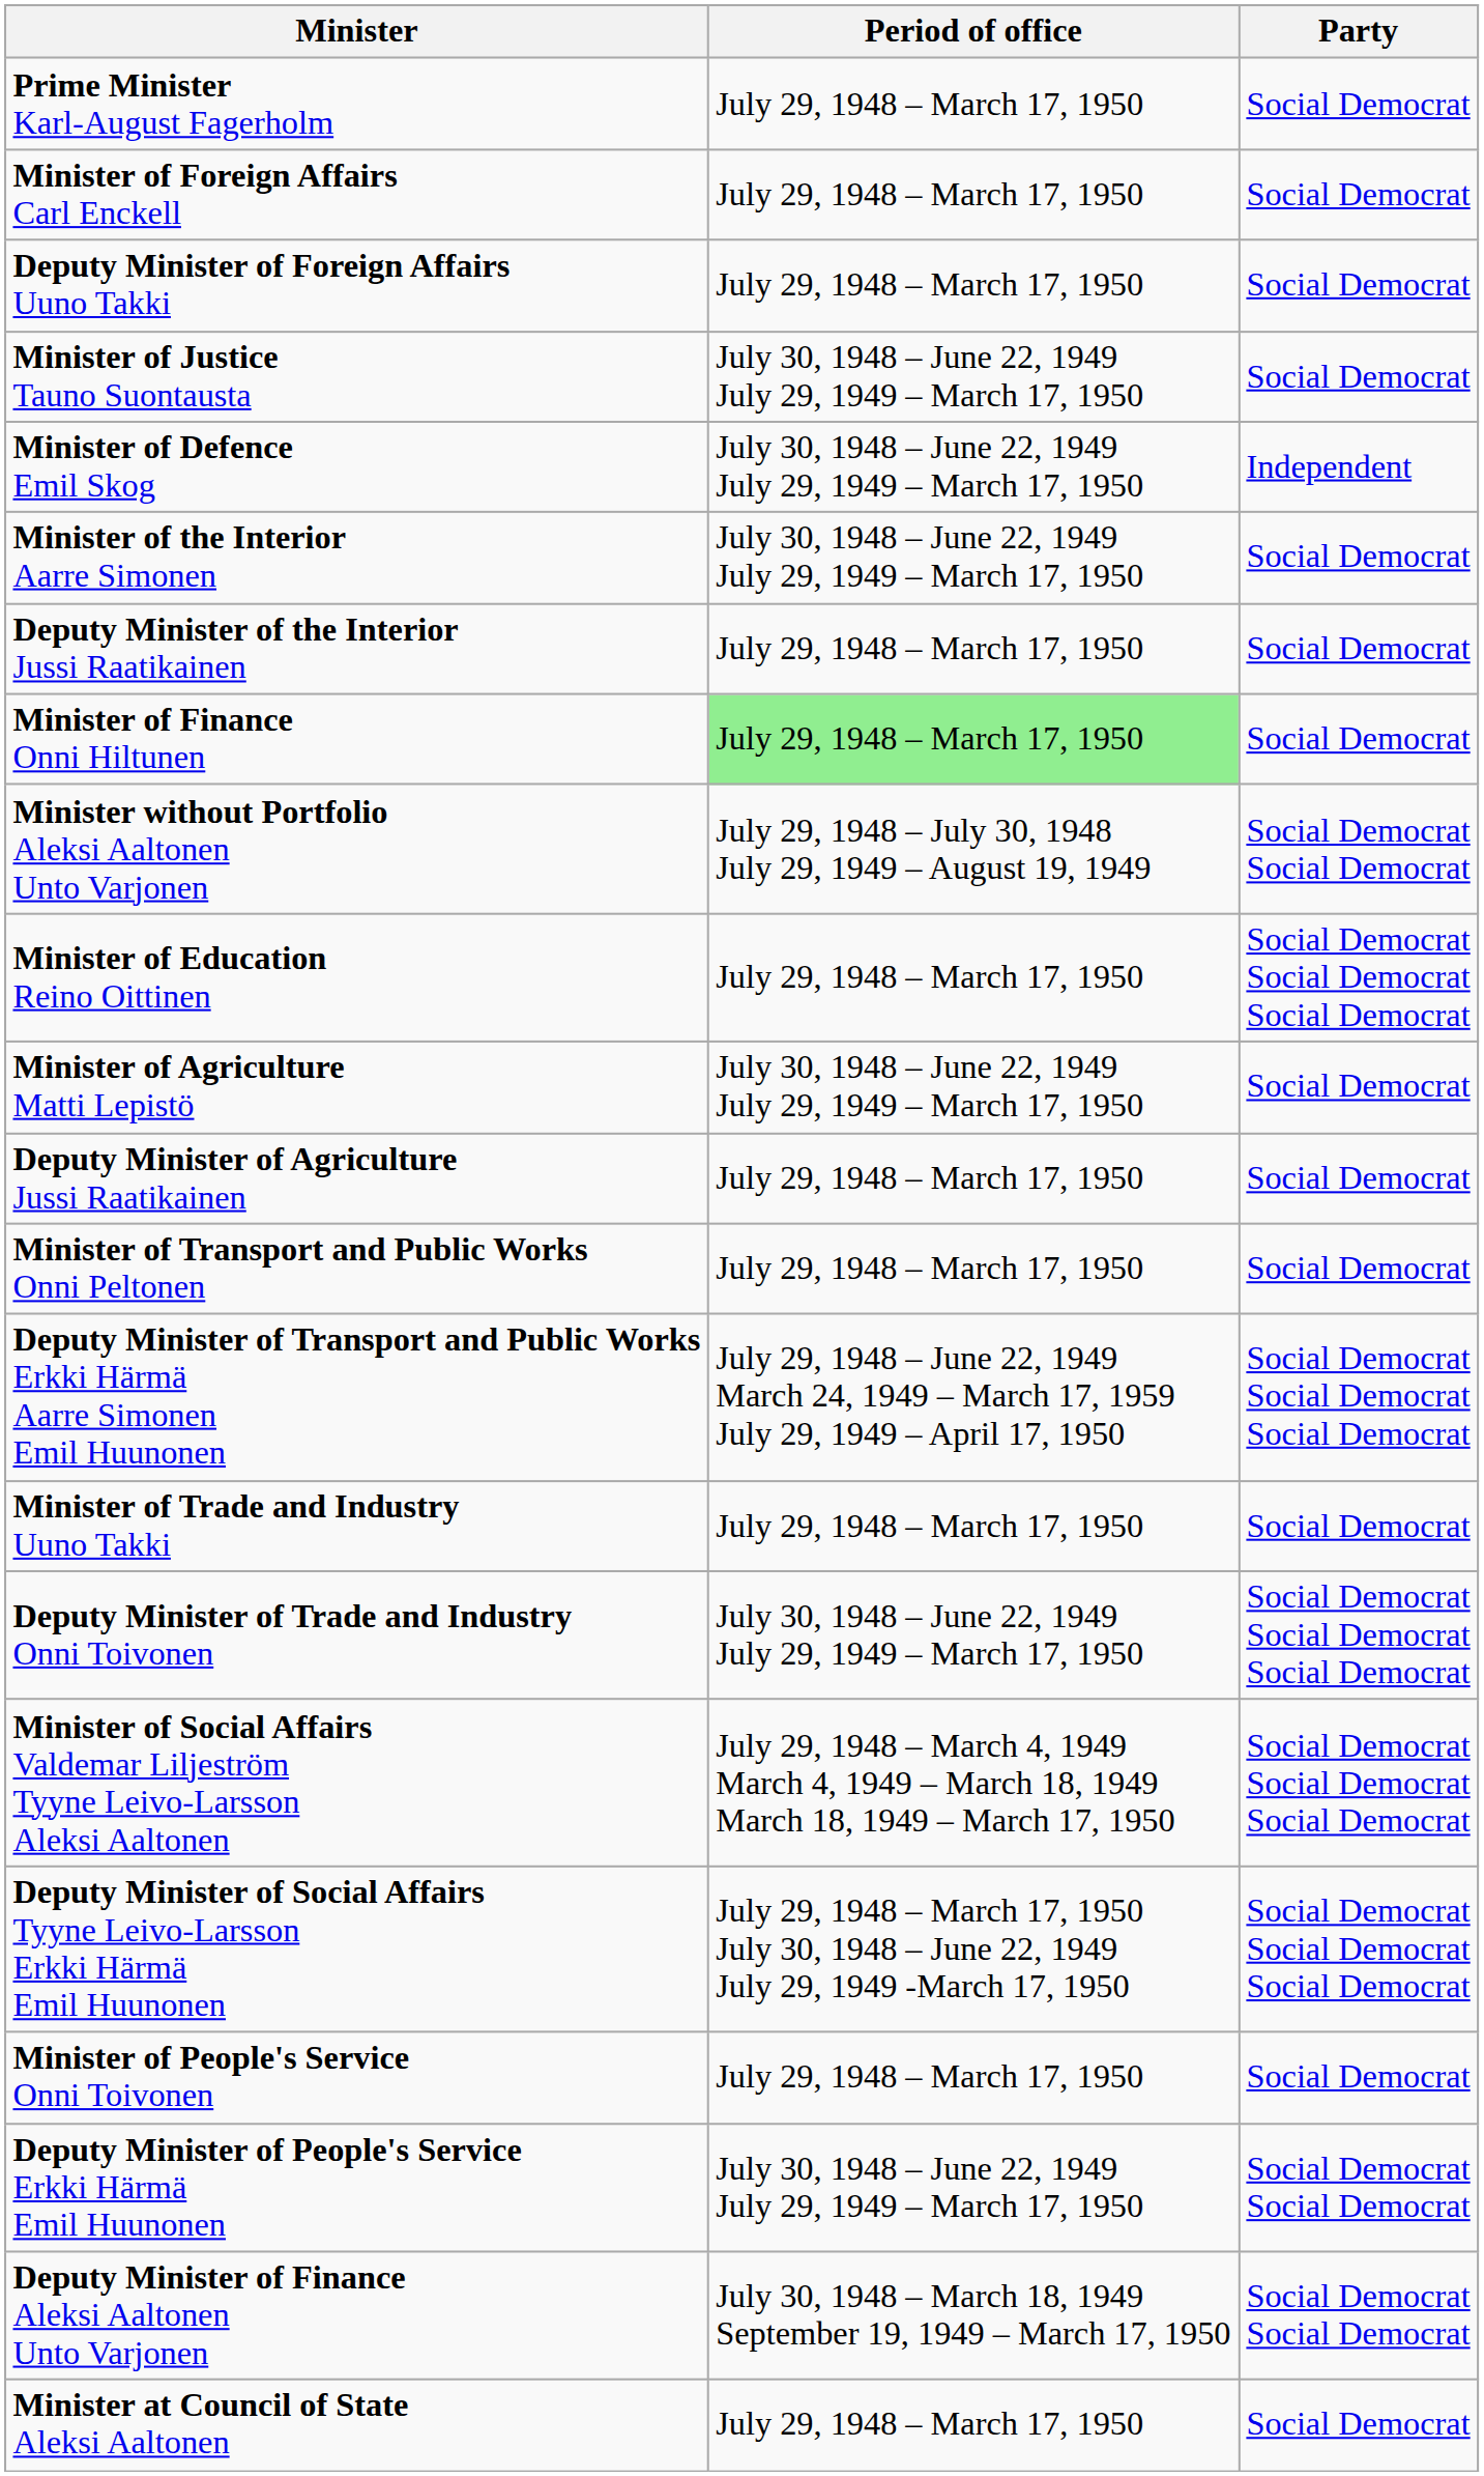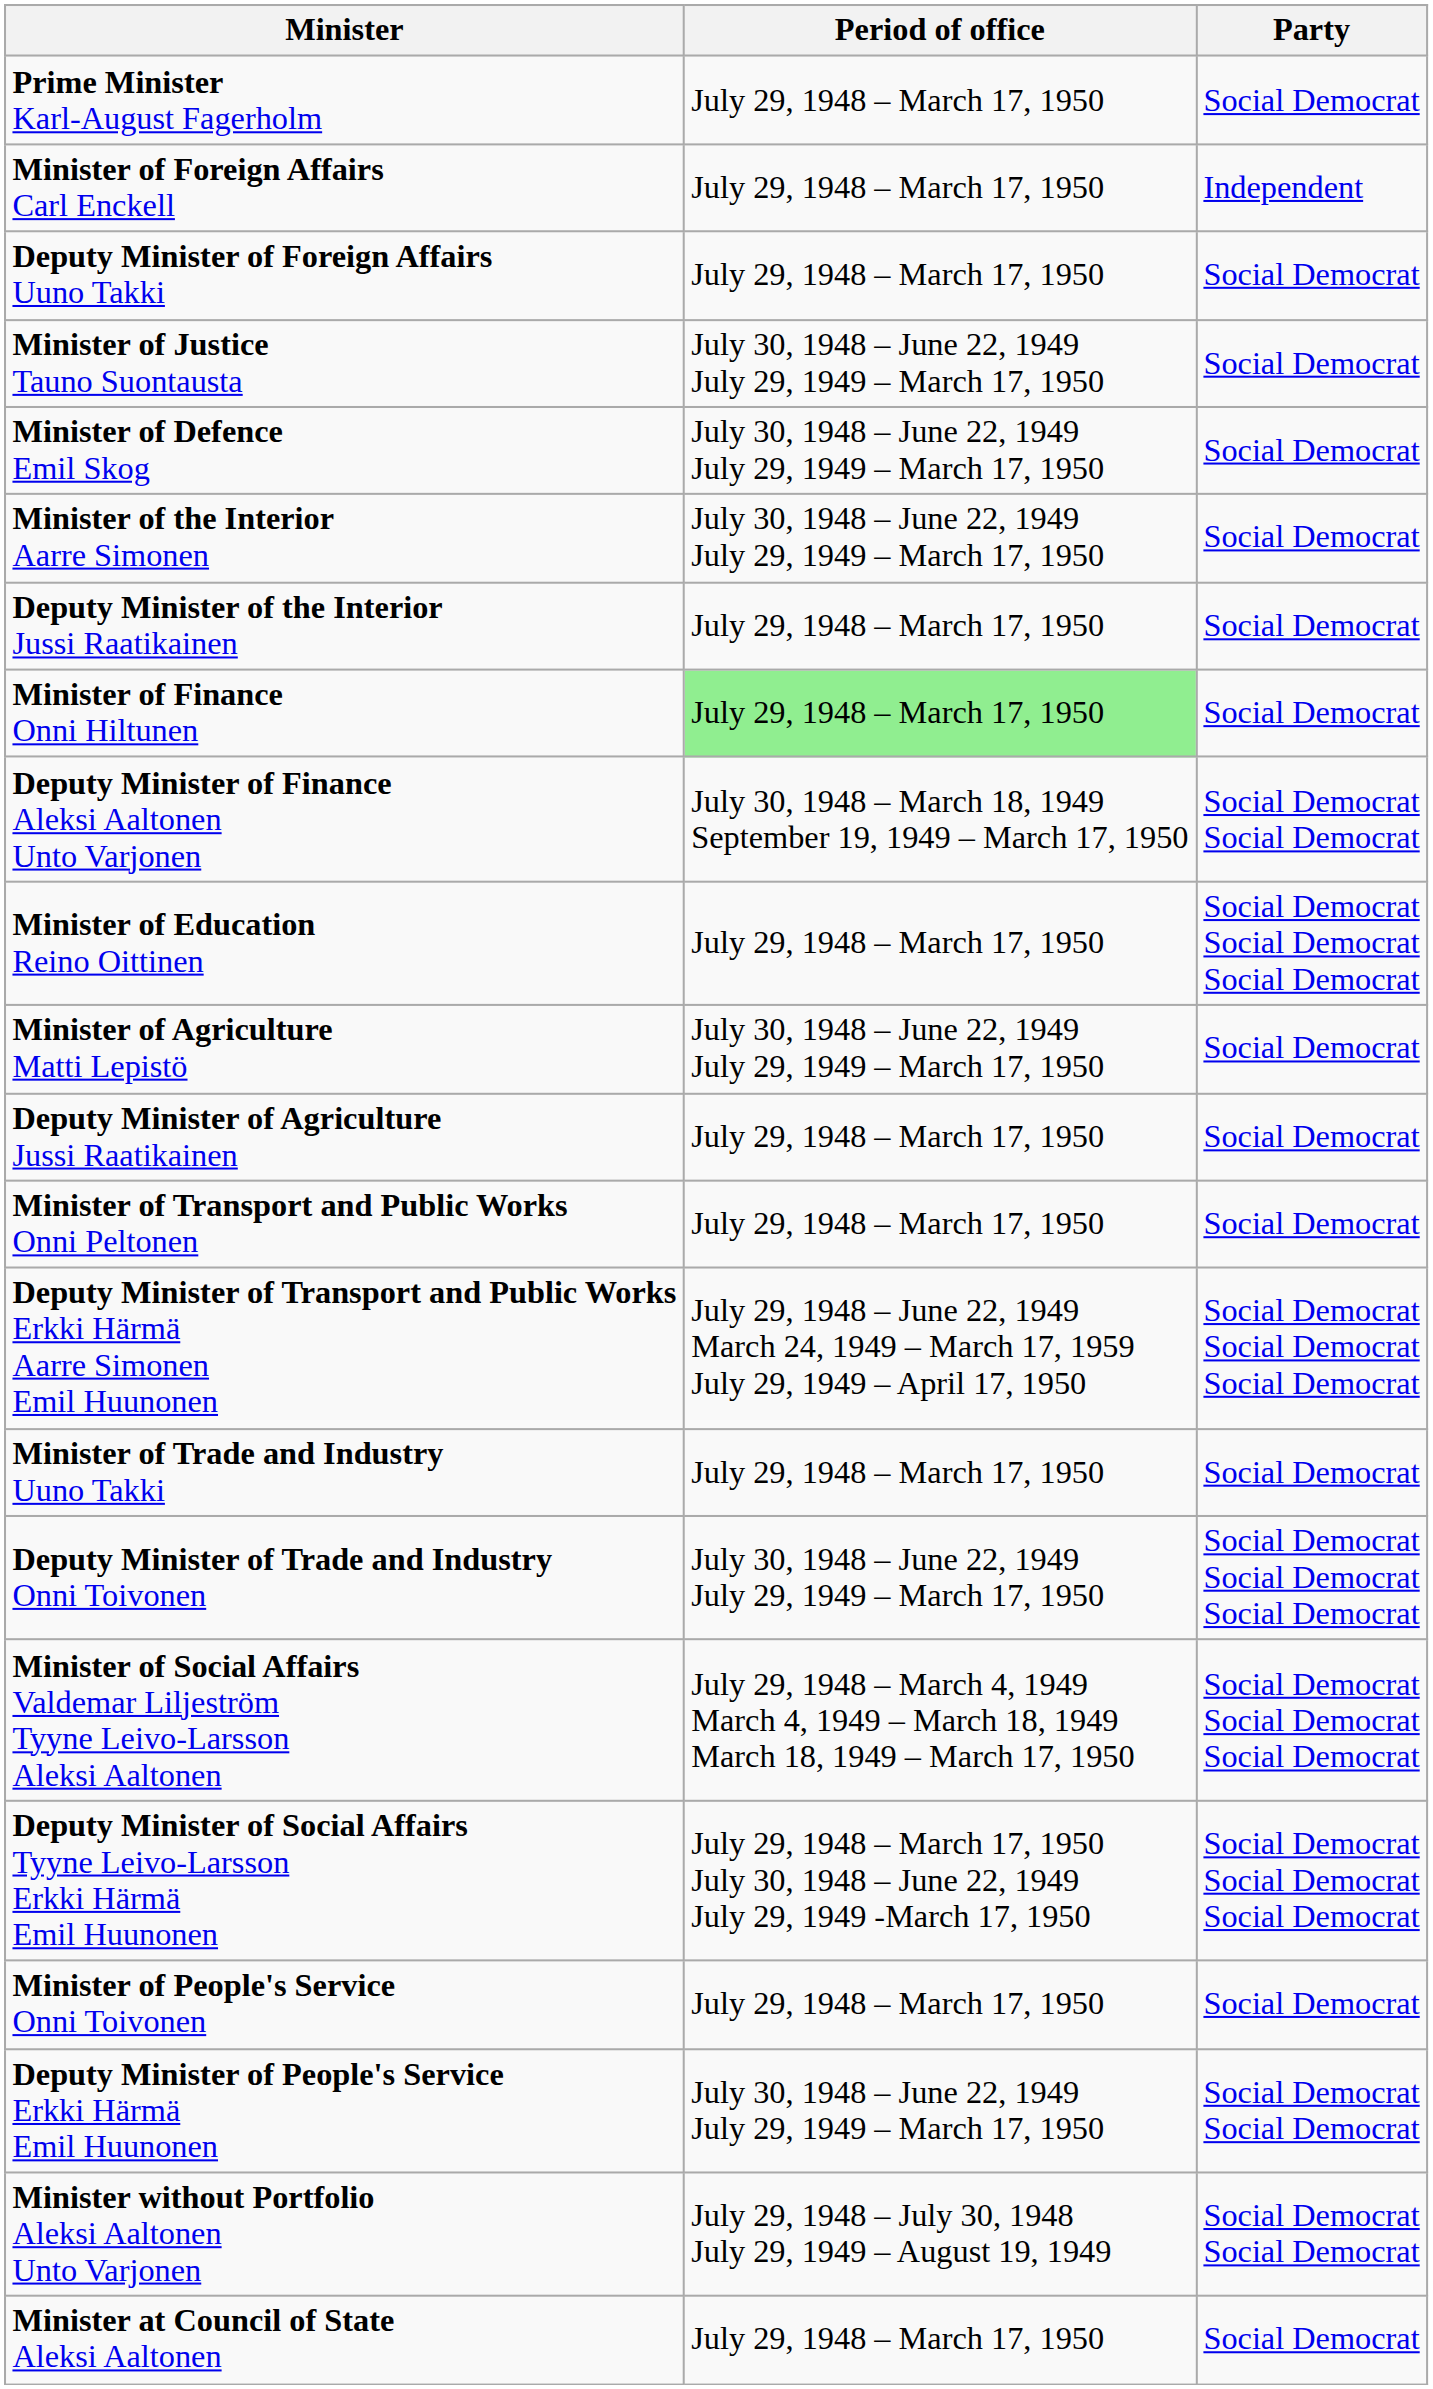Minister of Foreign Affairs Carl Enckell | Party: Social Democrat -> Independent
Minister of Defence Emil Skog | Party: Independent -> Social Democrat
rows swapped: Deputy Minister of Finance Aleksi Aaltonen Unto Varjonen <-> Minister without Portfolio Aleksi Aaltonen Unto Varjonen
